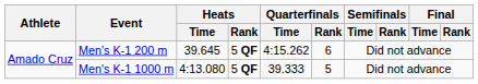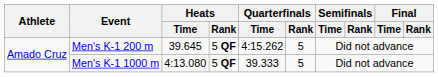Men's K-1 200 m | Quarterfinals / Rank: 6 -> 5
